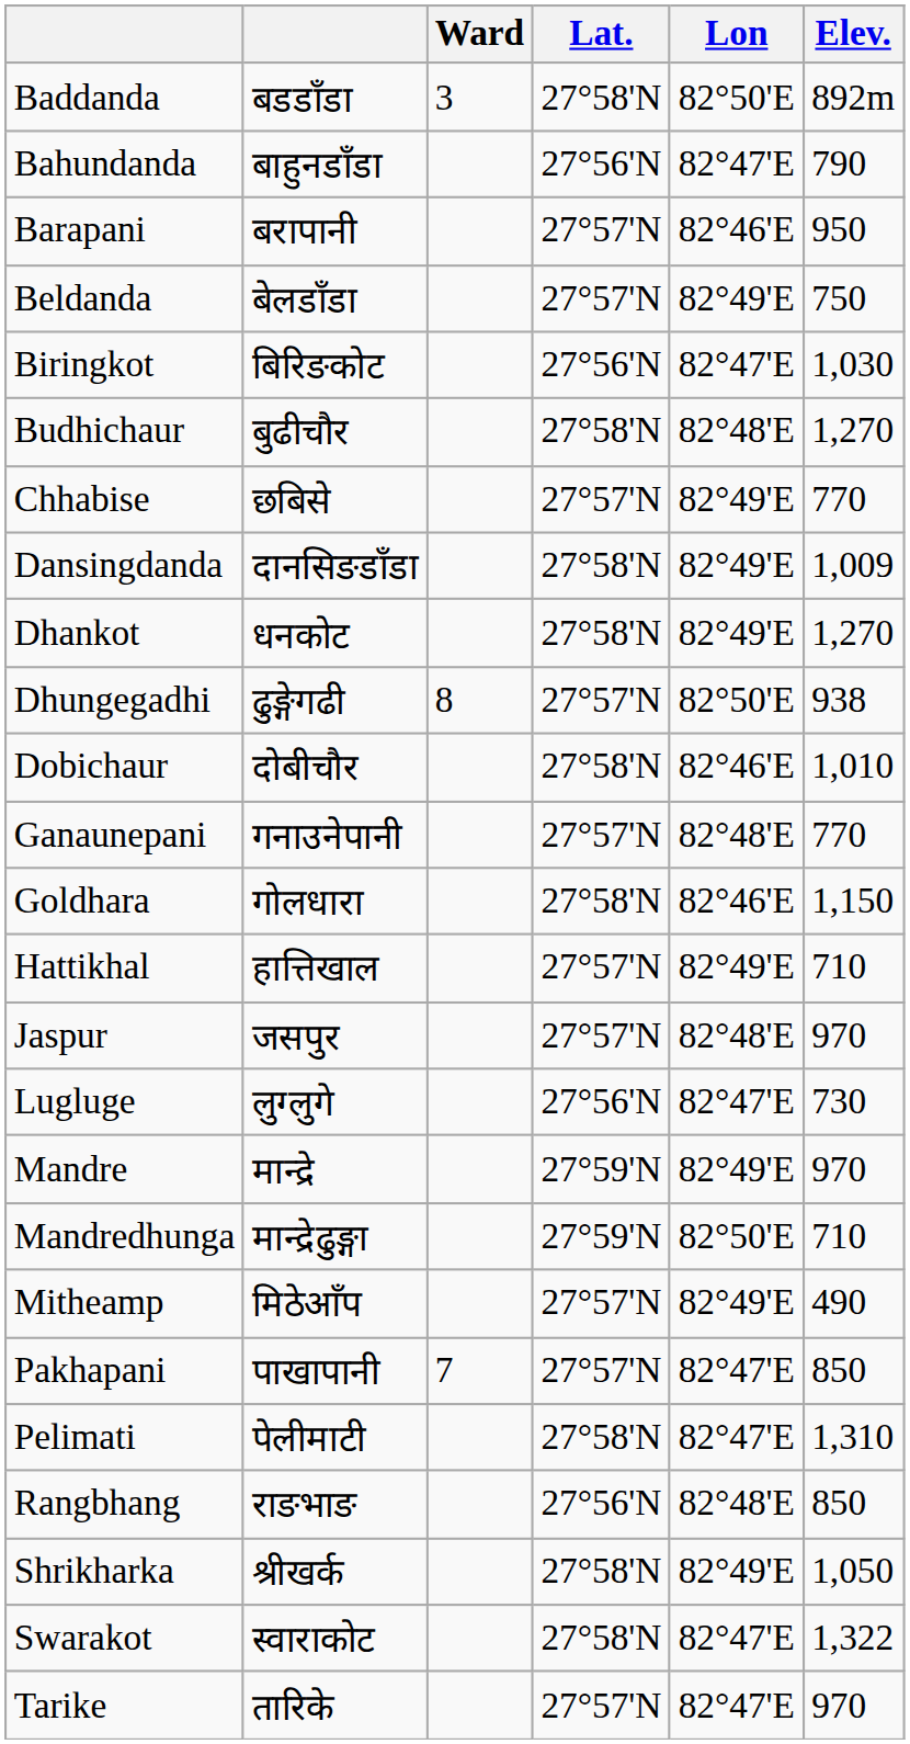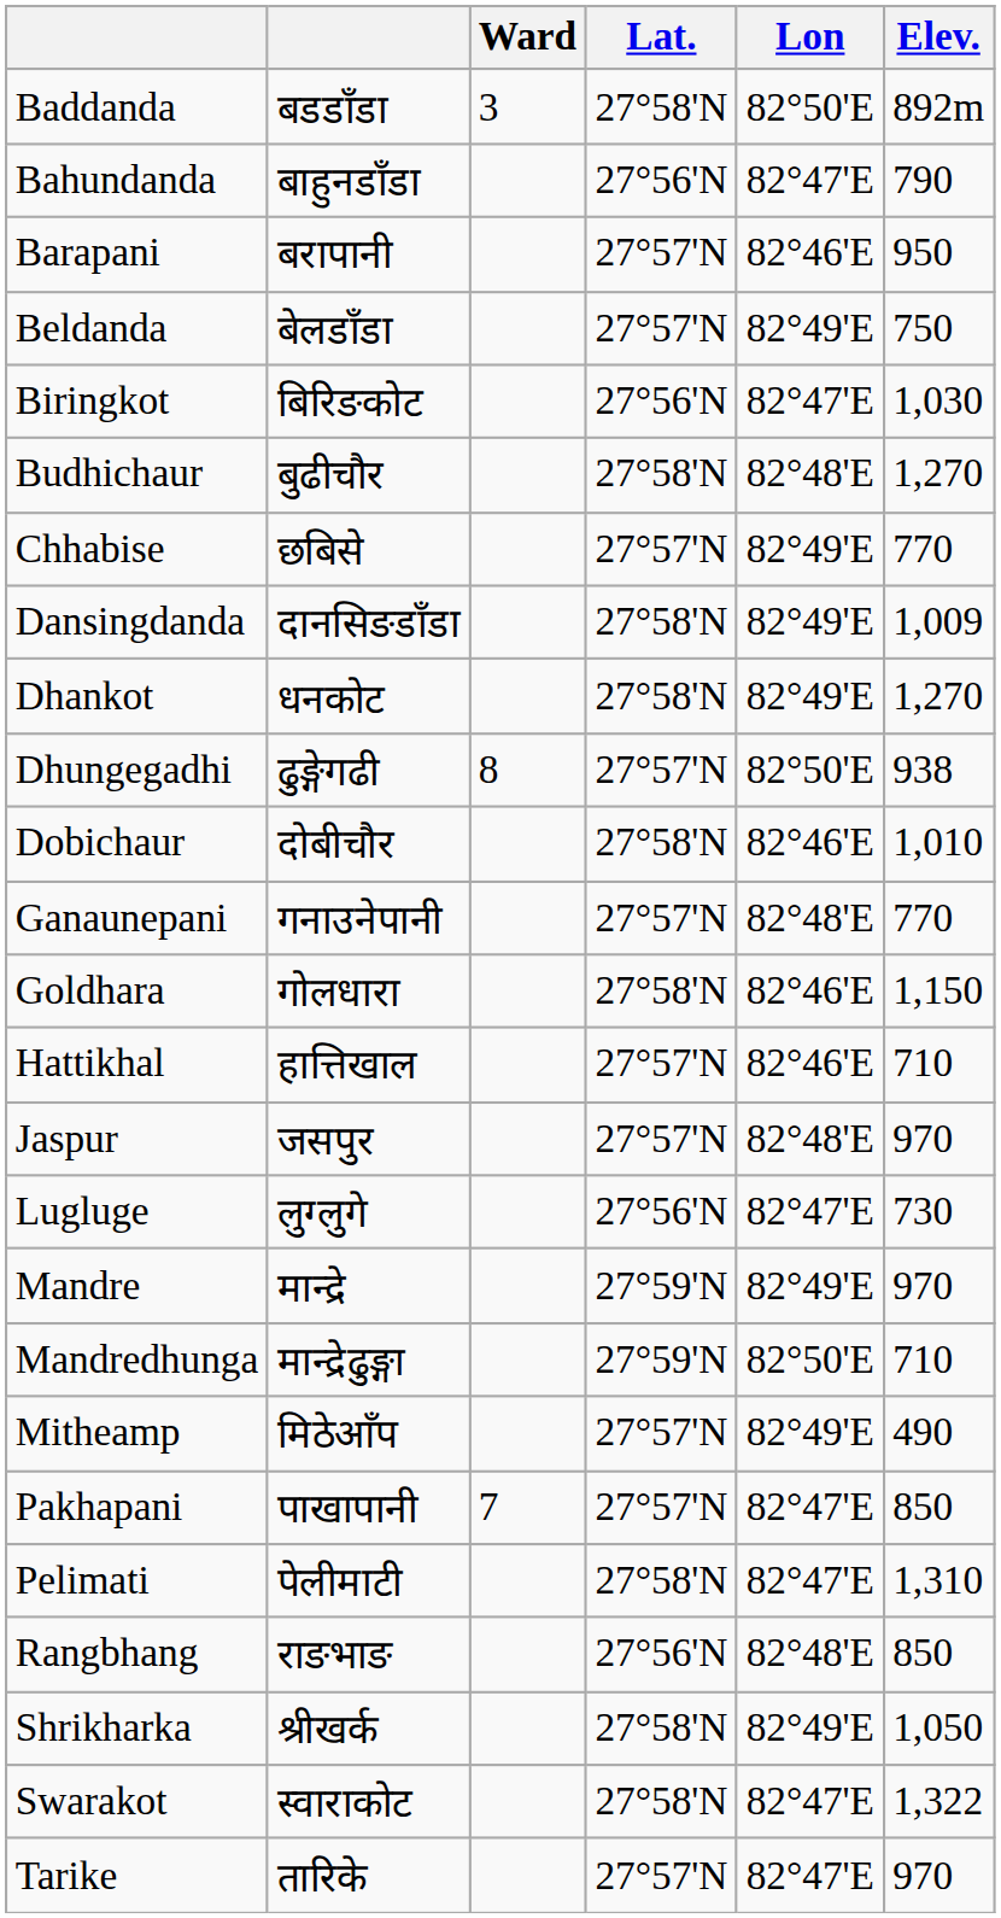Hattikhal | Lon: 82°49'E -> 82°46'E
